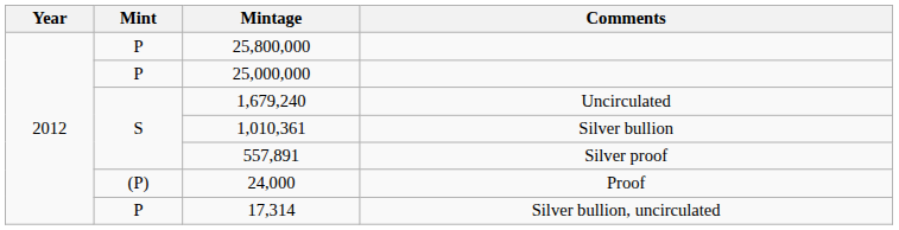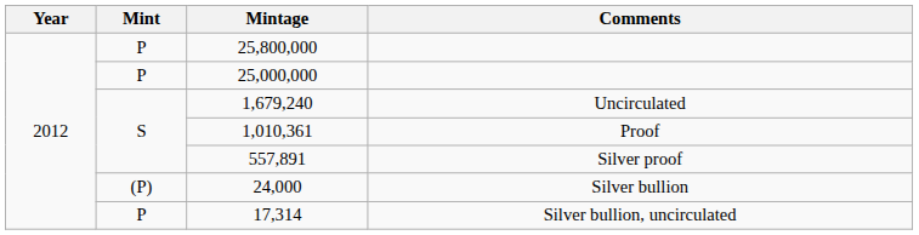1,010,361 | Comments: Silver bullion -> Proof
24,000 | Comments: Proof -> Silver bullion
